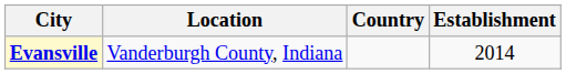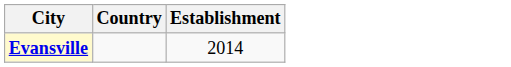- column: Location | Vanderburgh County, Indiana
